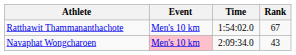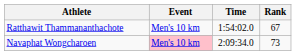Navaphat Wongcharoen | Rank: 43 -> 73
